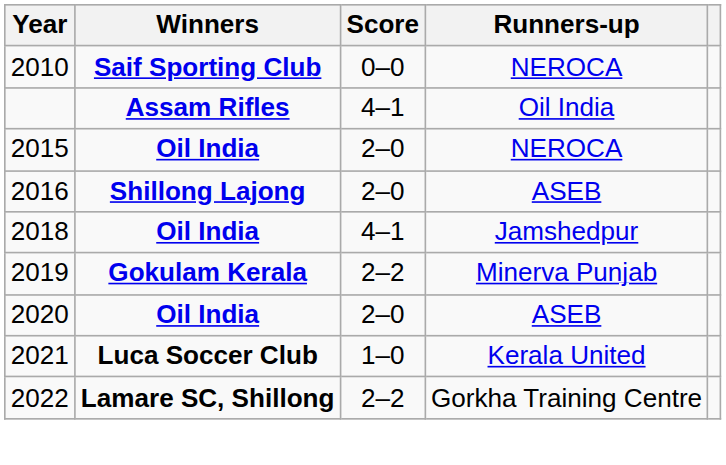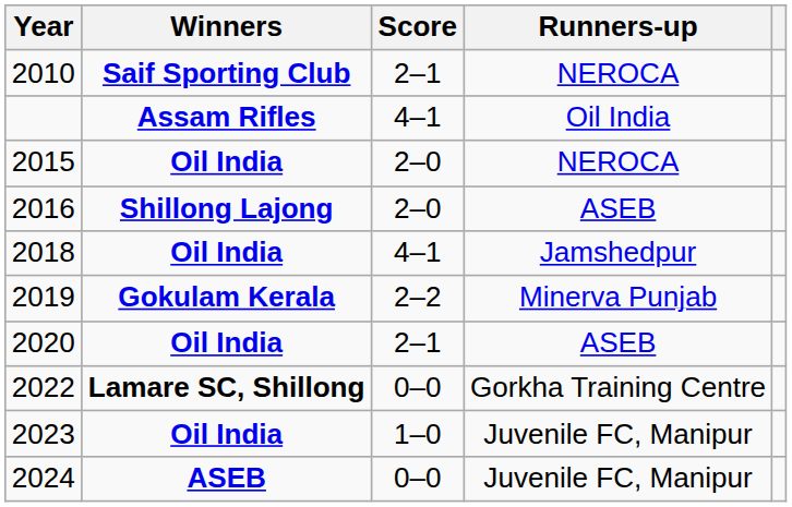2010 | Score: 0–0 -> 2–1
2020 | Score: 2–0 -> 2–1
- row: 2021 | Luca Soccer Club | 1–0 | Kerala United
2022 | Score: 2–2 -> 0–0
+ row: 2023 | Oil India | 1–0 | Juvenile FC, Manipur
+ row: 2024 | ASEB | 0–0 | Juvenile FC, Manipur
